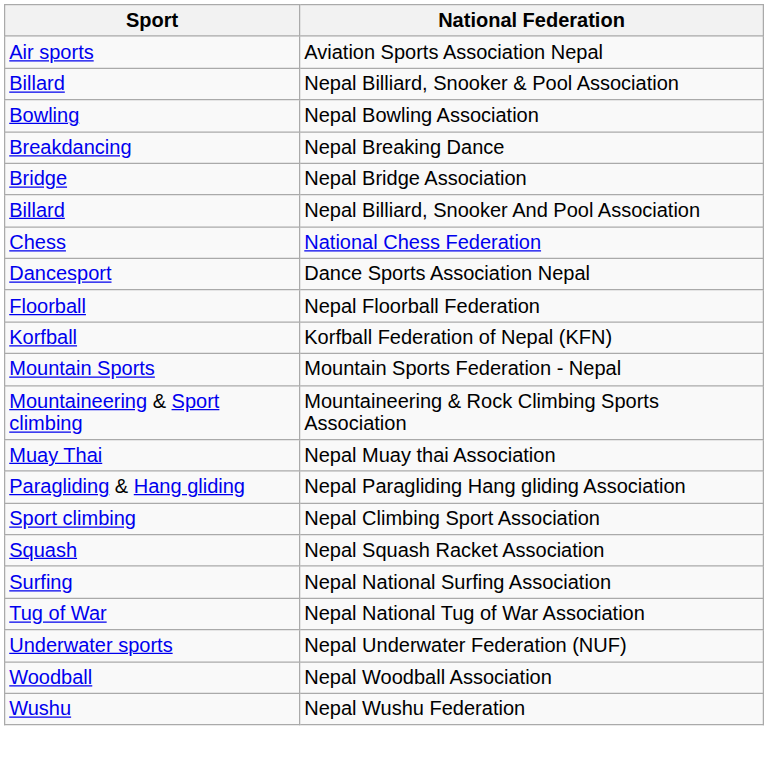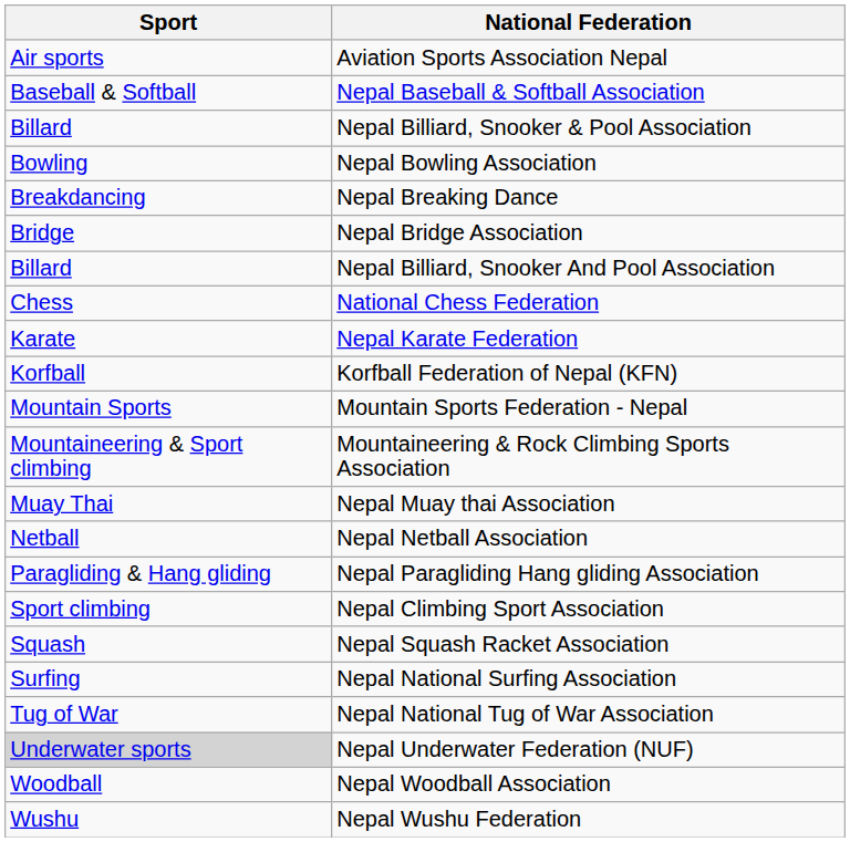+ row: Baseball & Softball | Nepal Baseball & Softball Association
- row: Dancesport | Dance Sports Association Nepal
- row: Floorball | Nepal Floorball Federation
+ row: Karate | Nepal Karate Federation
+ row: Netball | Nepal Netball Association
Nepal Underwater Federation (NUF) | Sport: no background -> lightgrey background
